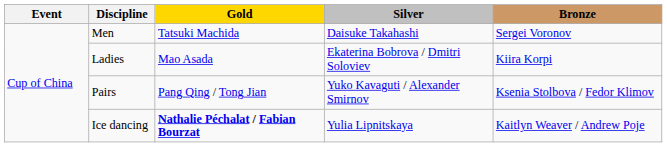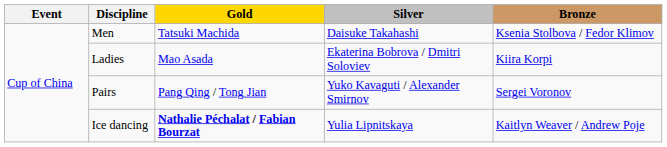Men | Bronze: Sergei Voronov -> Ksenia Stolbova / Fedor Klimov
Pairs | Bronze: Ksenia Stolbova / Fedor Klimov -> Sergei Voronov
